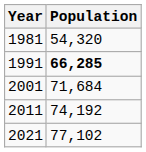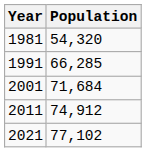1991 | Population: bold -> normal
2011 | Population: 74,192 -> 74,912
